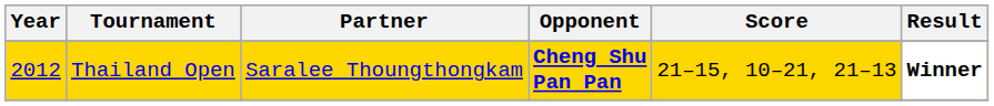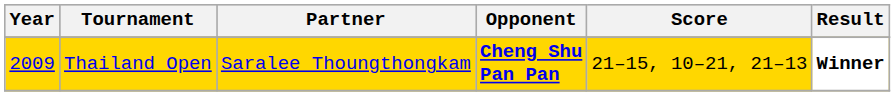Thailand Open | Year: 2012 -> 2009
